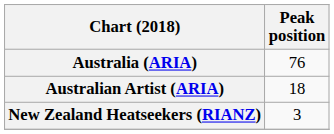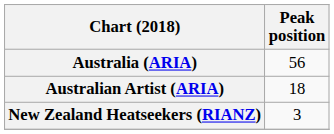Australia (ARIA) | Peak position: 76 -> 56
